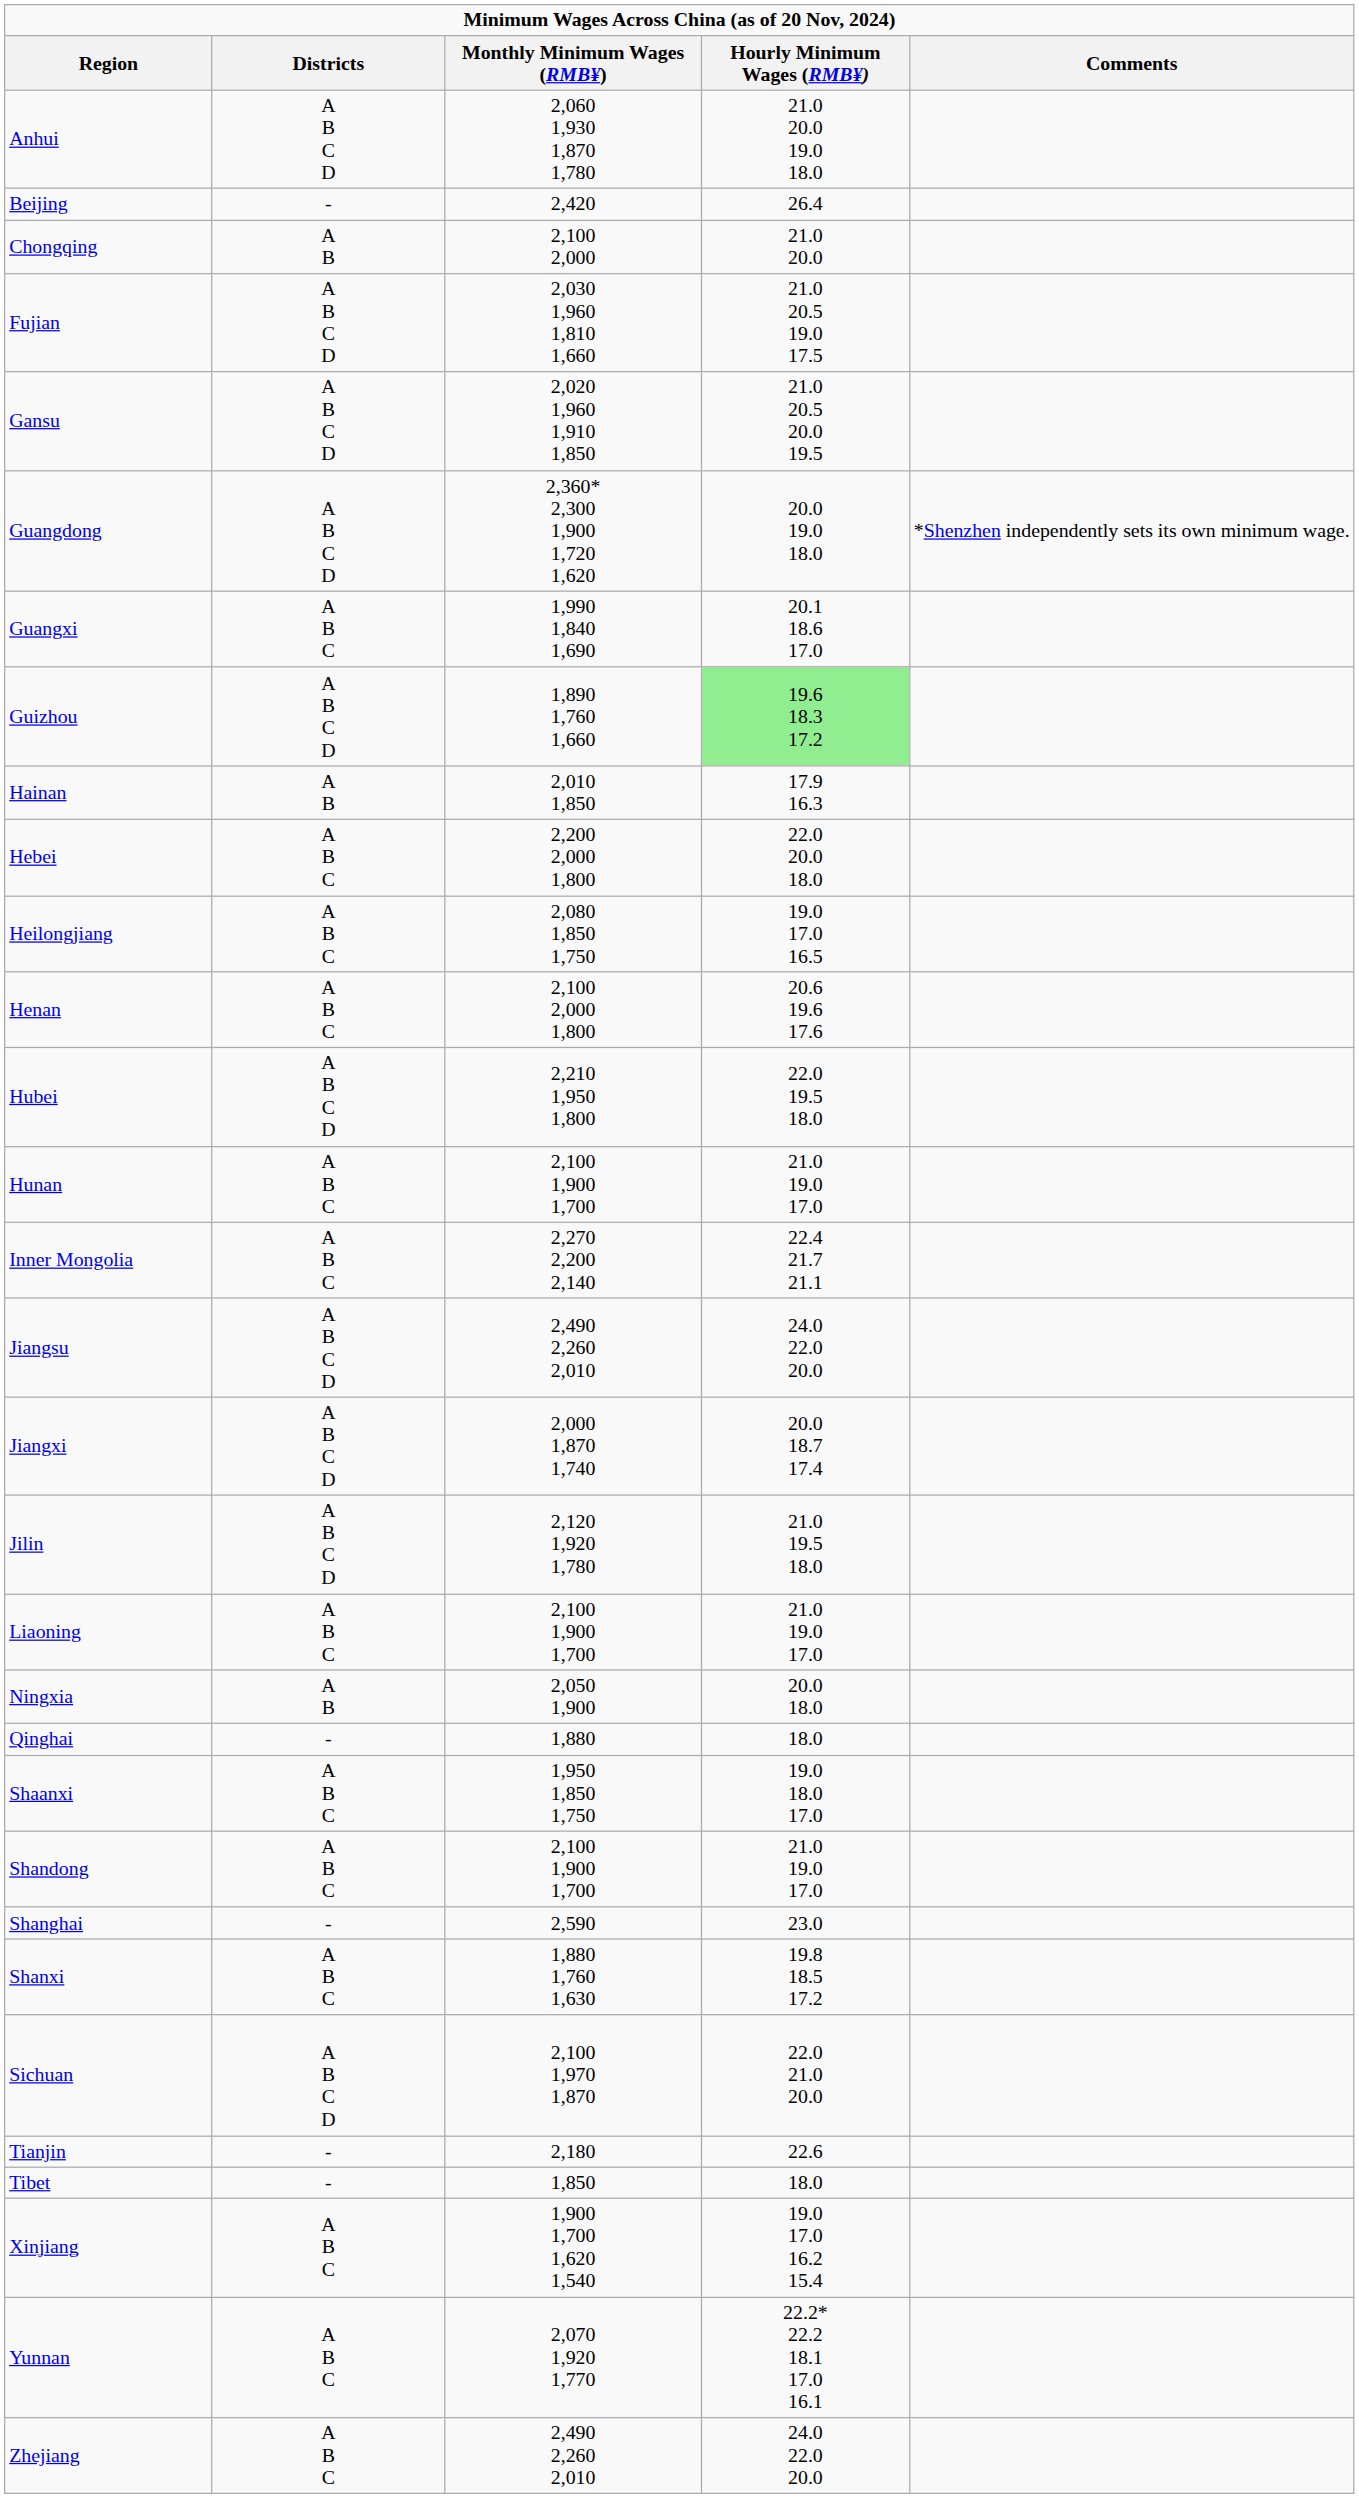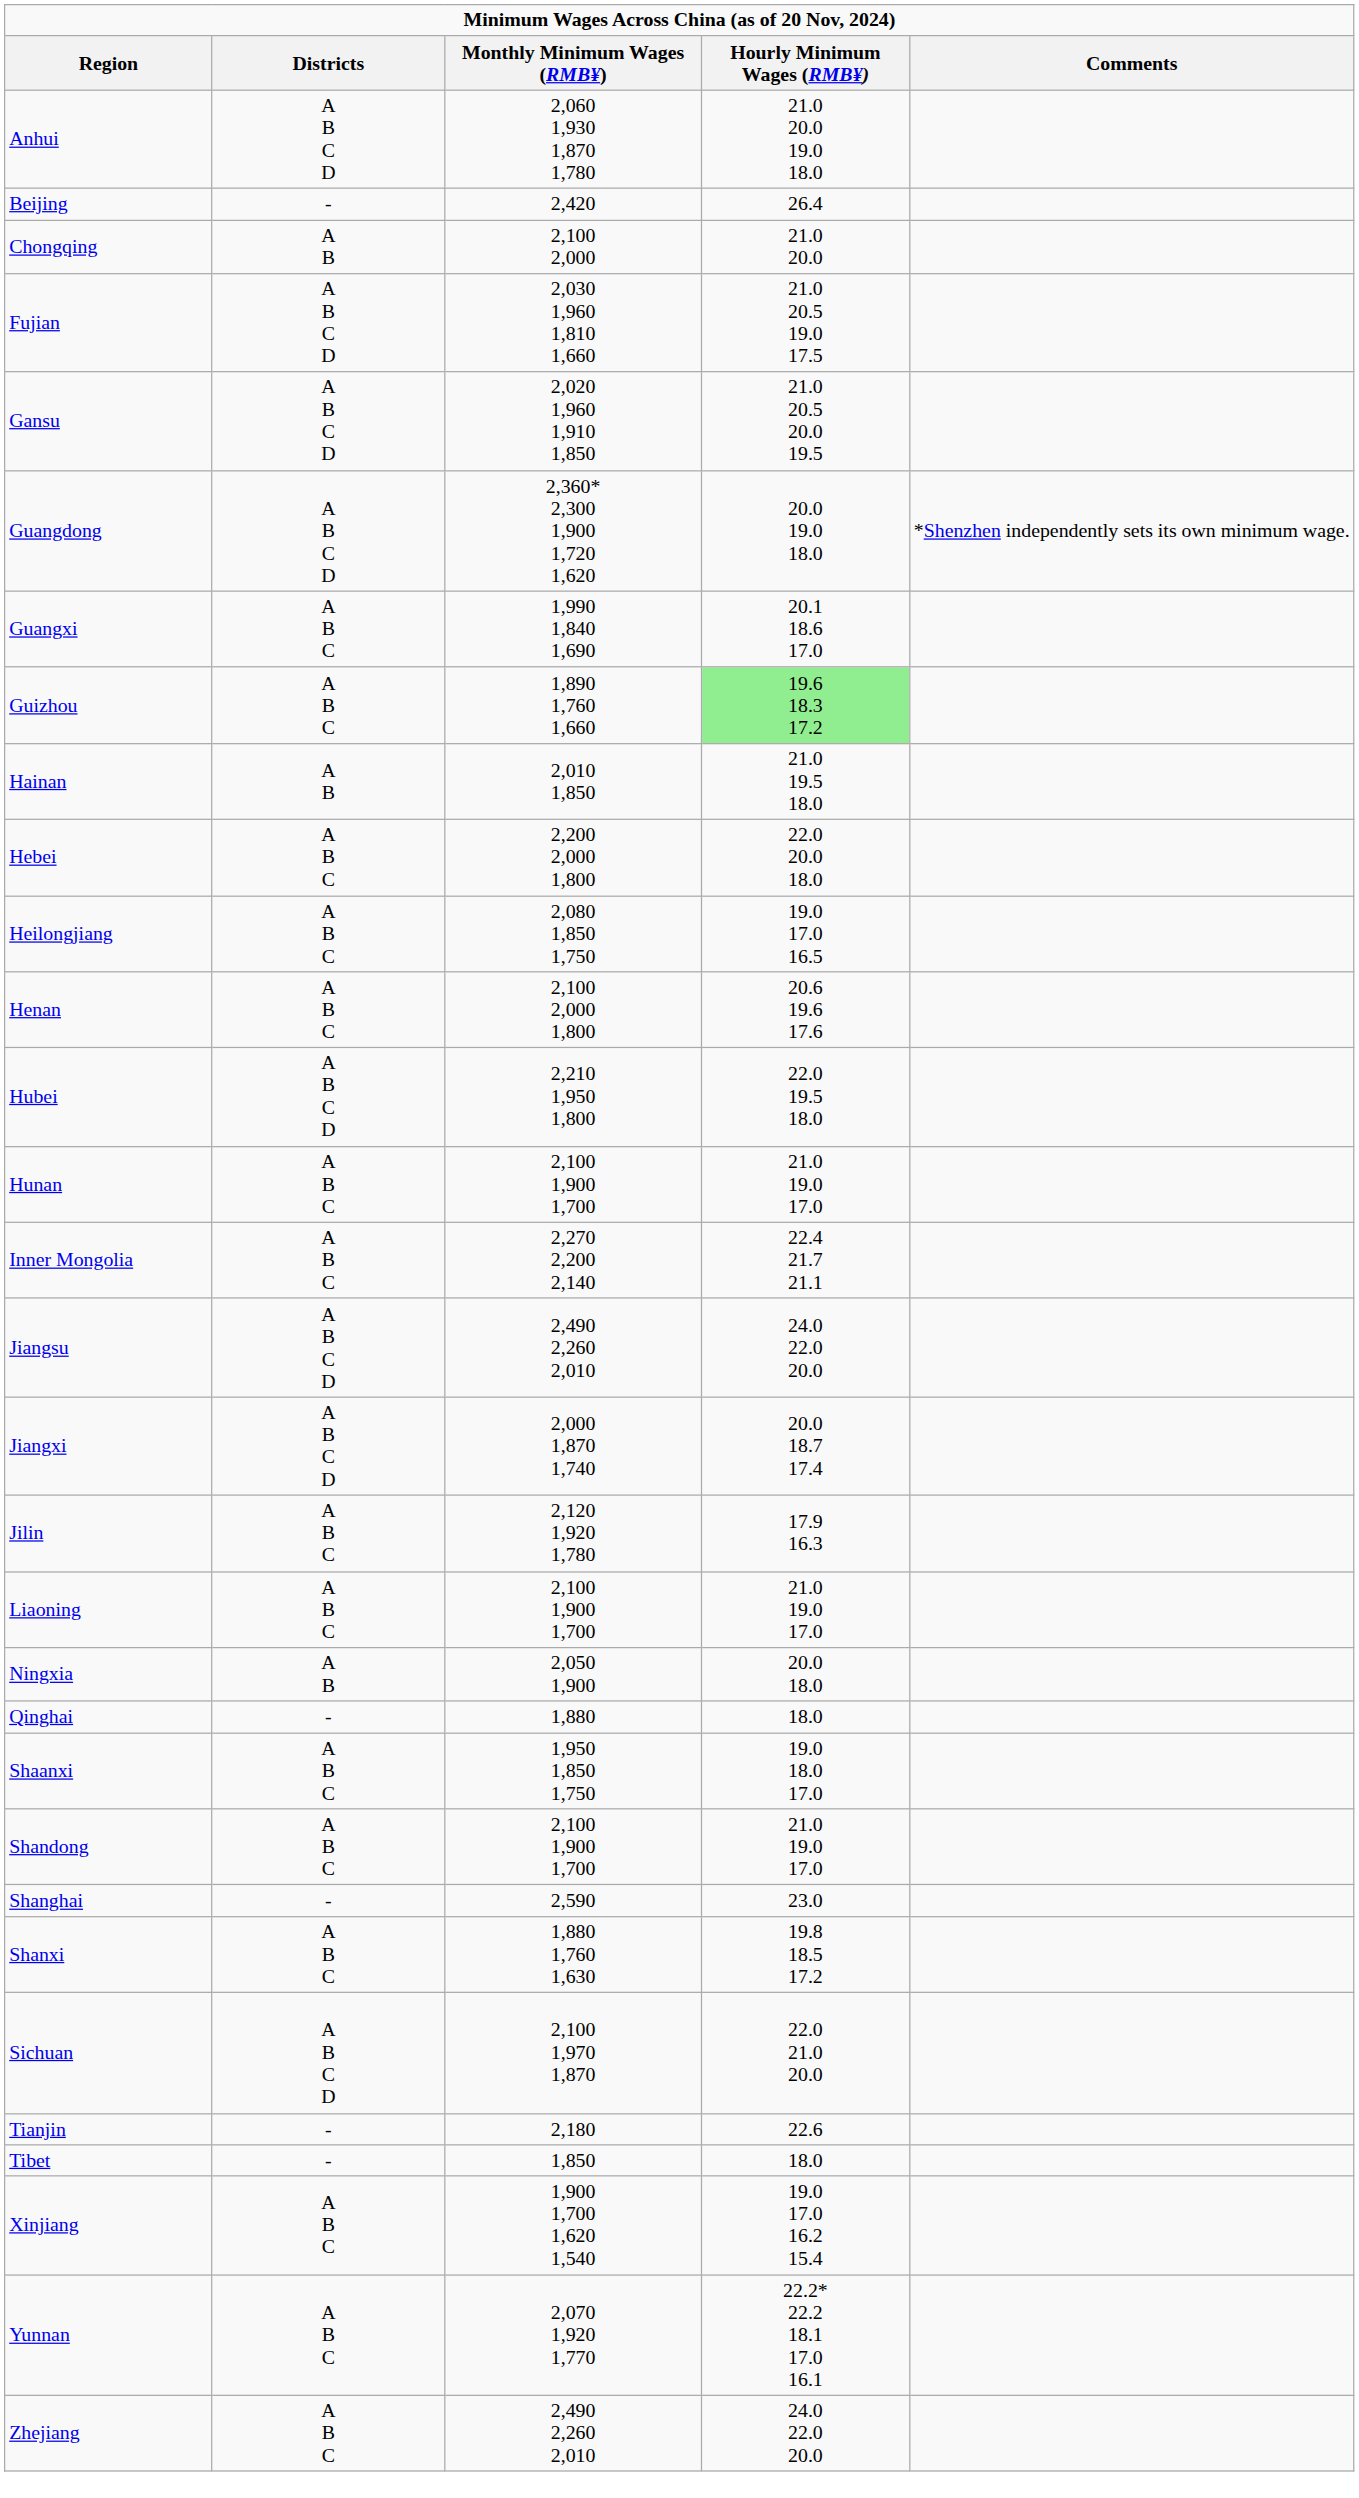Guizhou | Districts: A B C D -> A B C
Hainan | Hourly Minimum Wages (RMB¥): 17.9 16.3 -> 21.0 19.5 18.0
Jilin | Districts: A B C D -> A B C
Jilin | Hourly Minimum Wages (RMB¥): 21.0 19.5 18.0 -> 17.9 16.3
